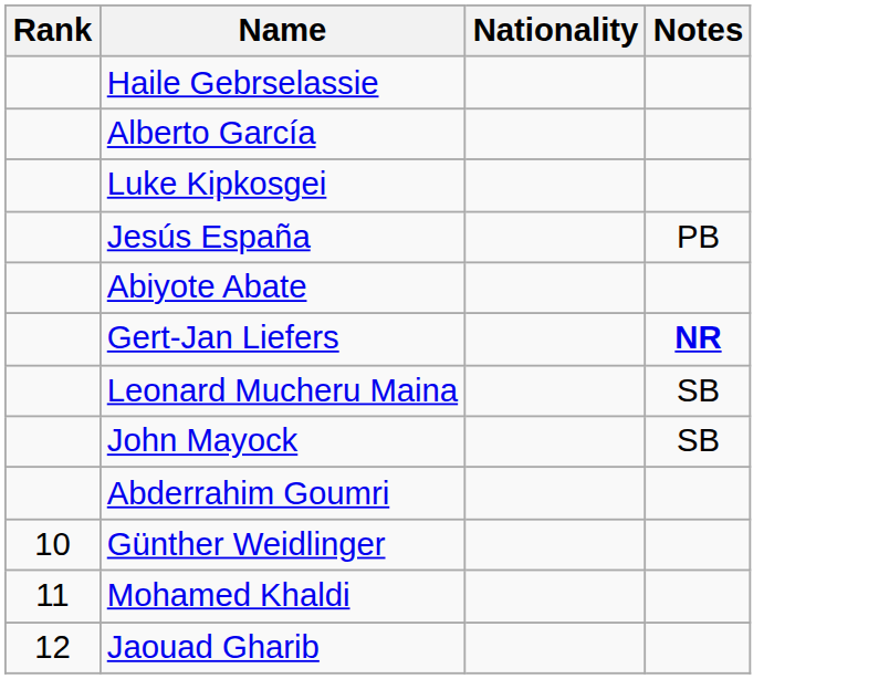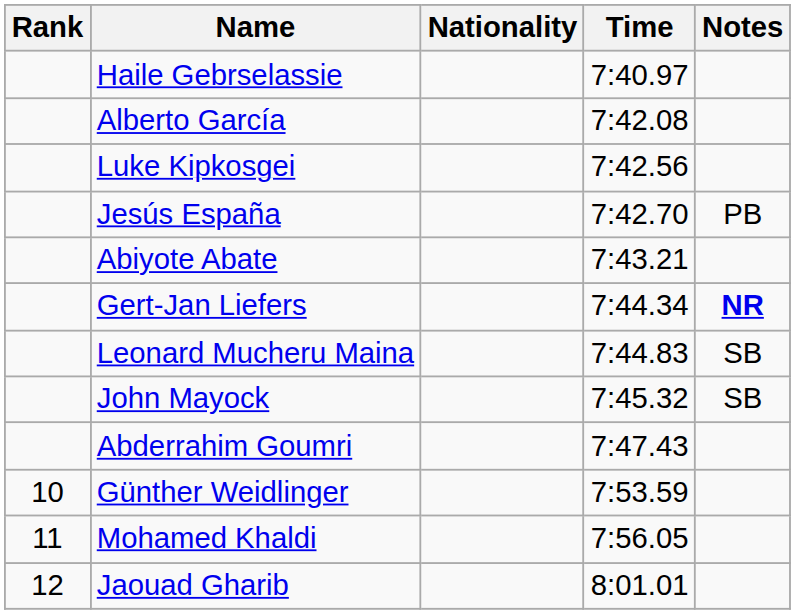+ column: Time | 7:40.97 | 7:42.08 | 7:42.56 | 7:42.70 | 7:43.21 | 7:44.34 | 7:44.83 | 7:45.32 | 7:47.43 | 7:53.59 | 7:56.05 | 8:01.01
